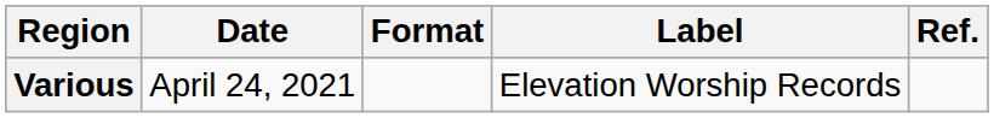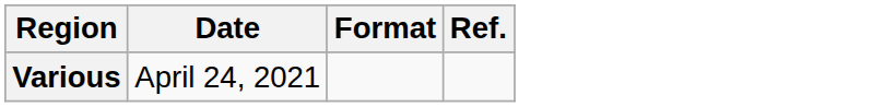- column: Label | Elevation Worship Records
